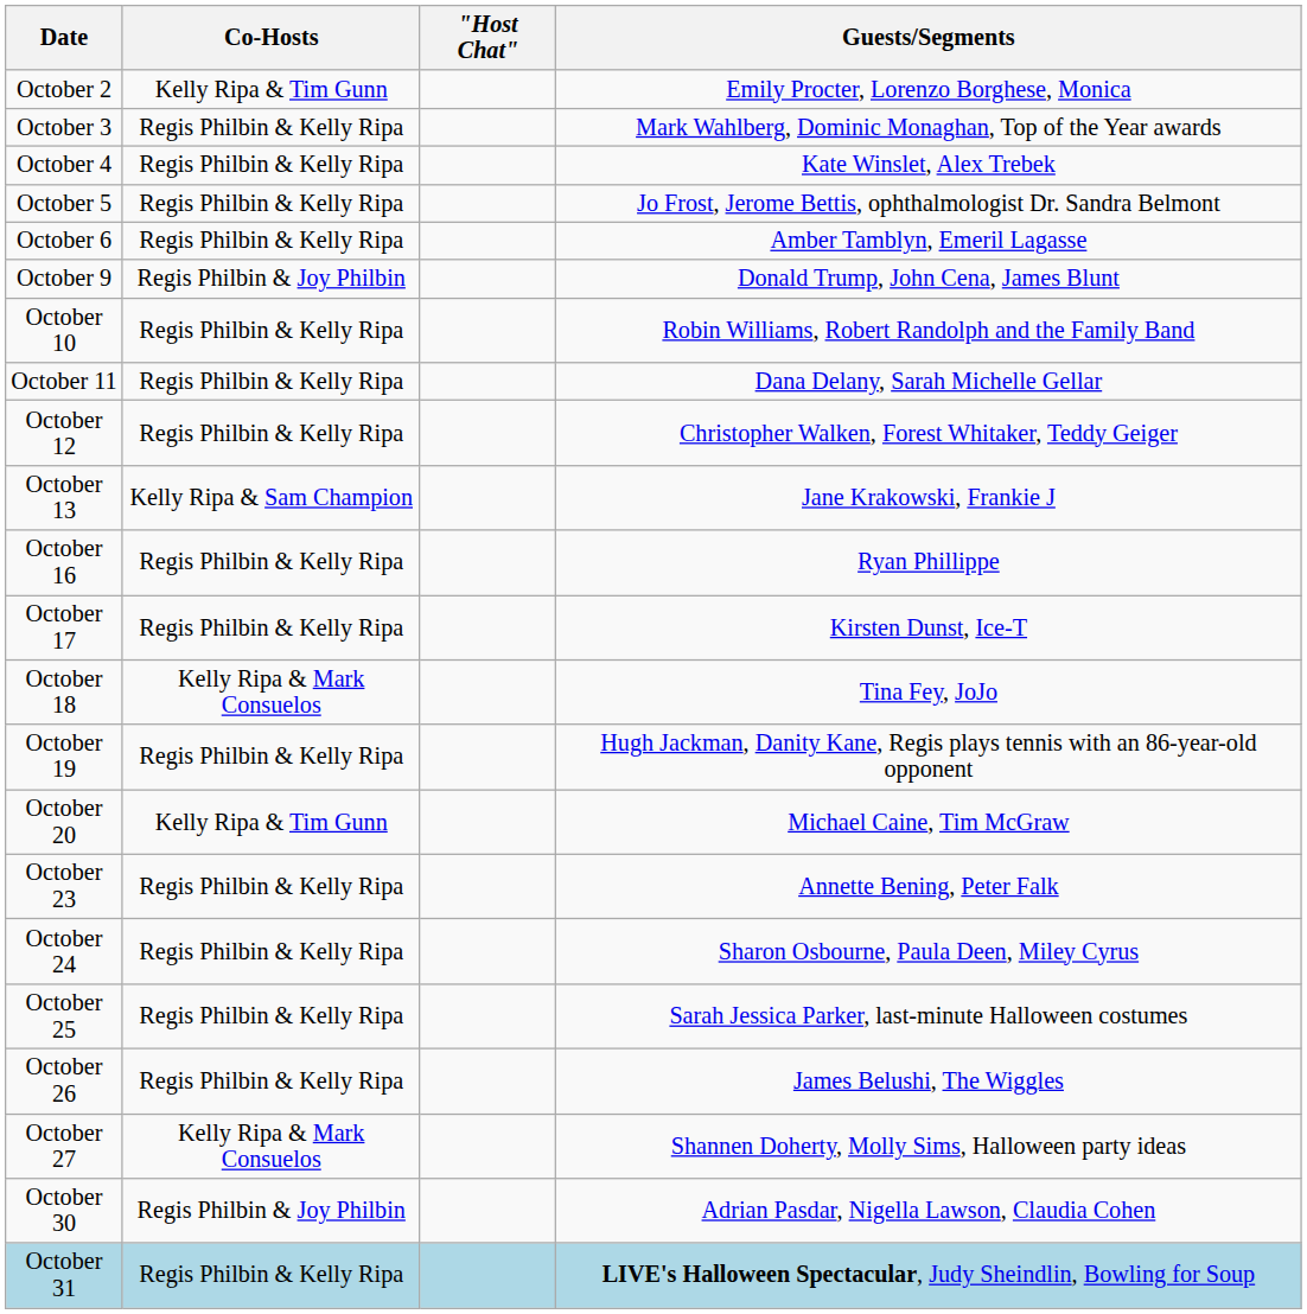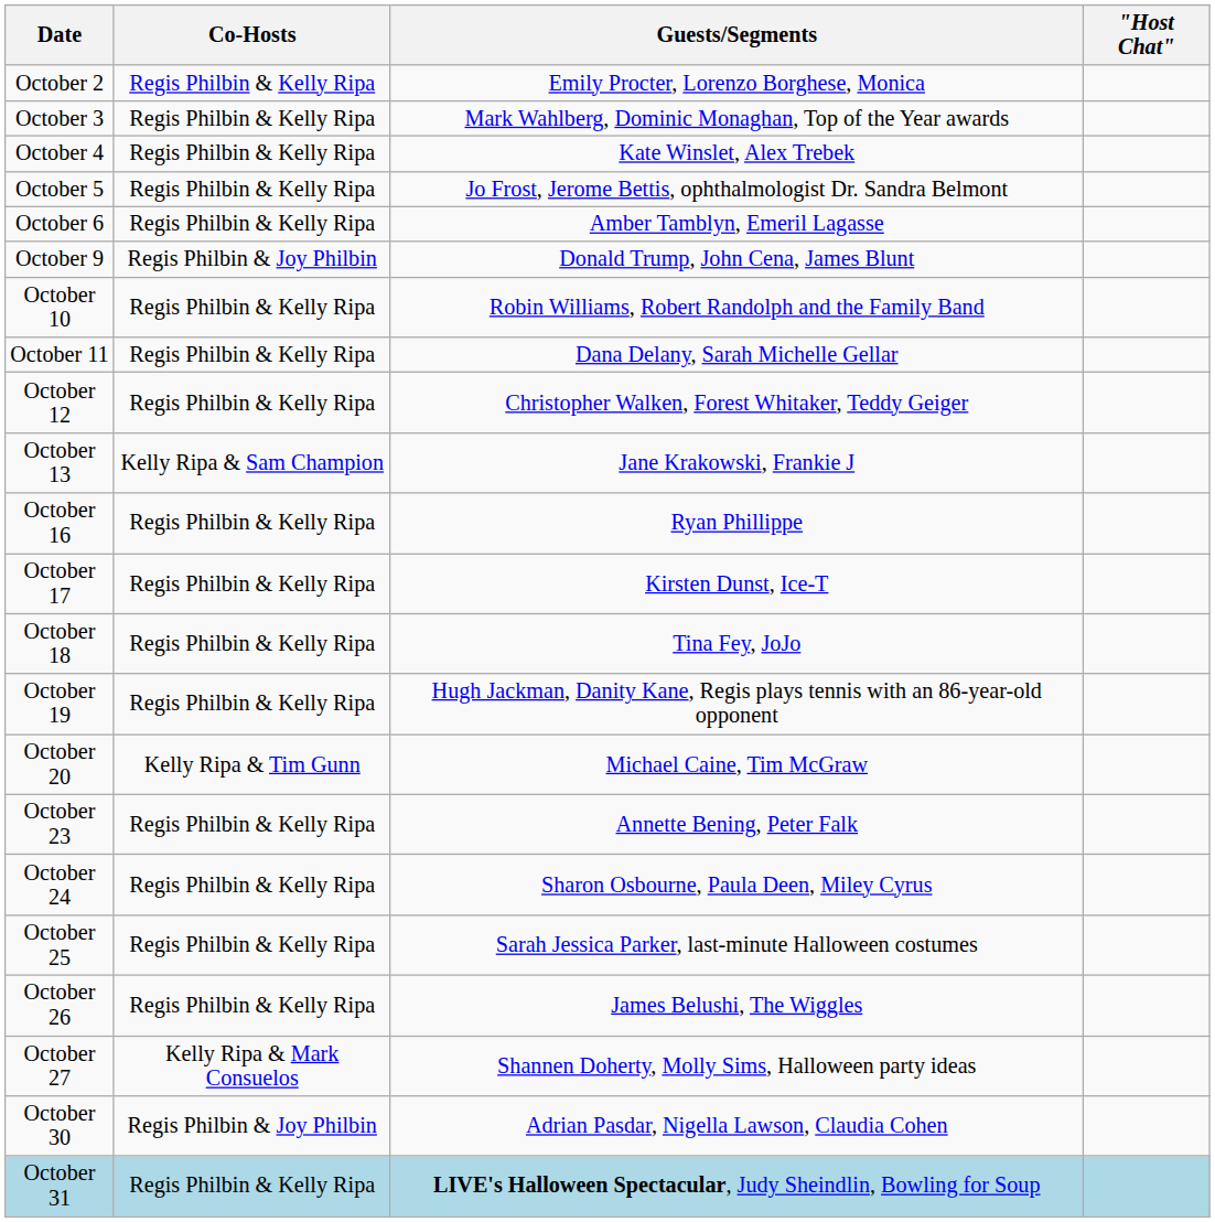columns swapped: "Host Chat" <-> Guests/Segments
October 2 | Co-Hosts: Kelly Ripa & Tim Gunn -> Regis Philbin & Kelly Ripa
October 18 | Co-Hosts: Kelly Ripa & Mark Consuelos -> Regis Philbin & Kelly Ripa
